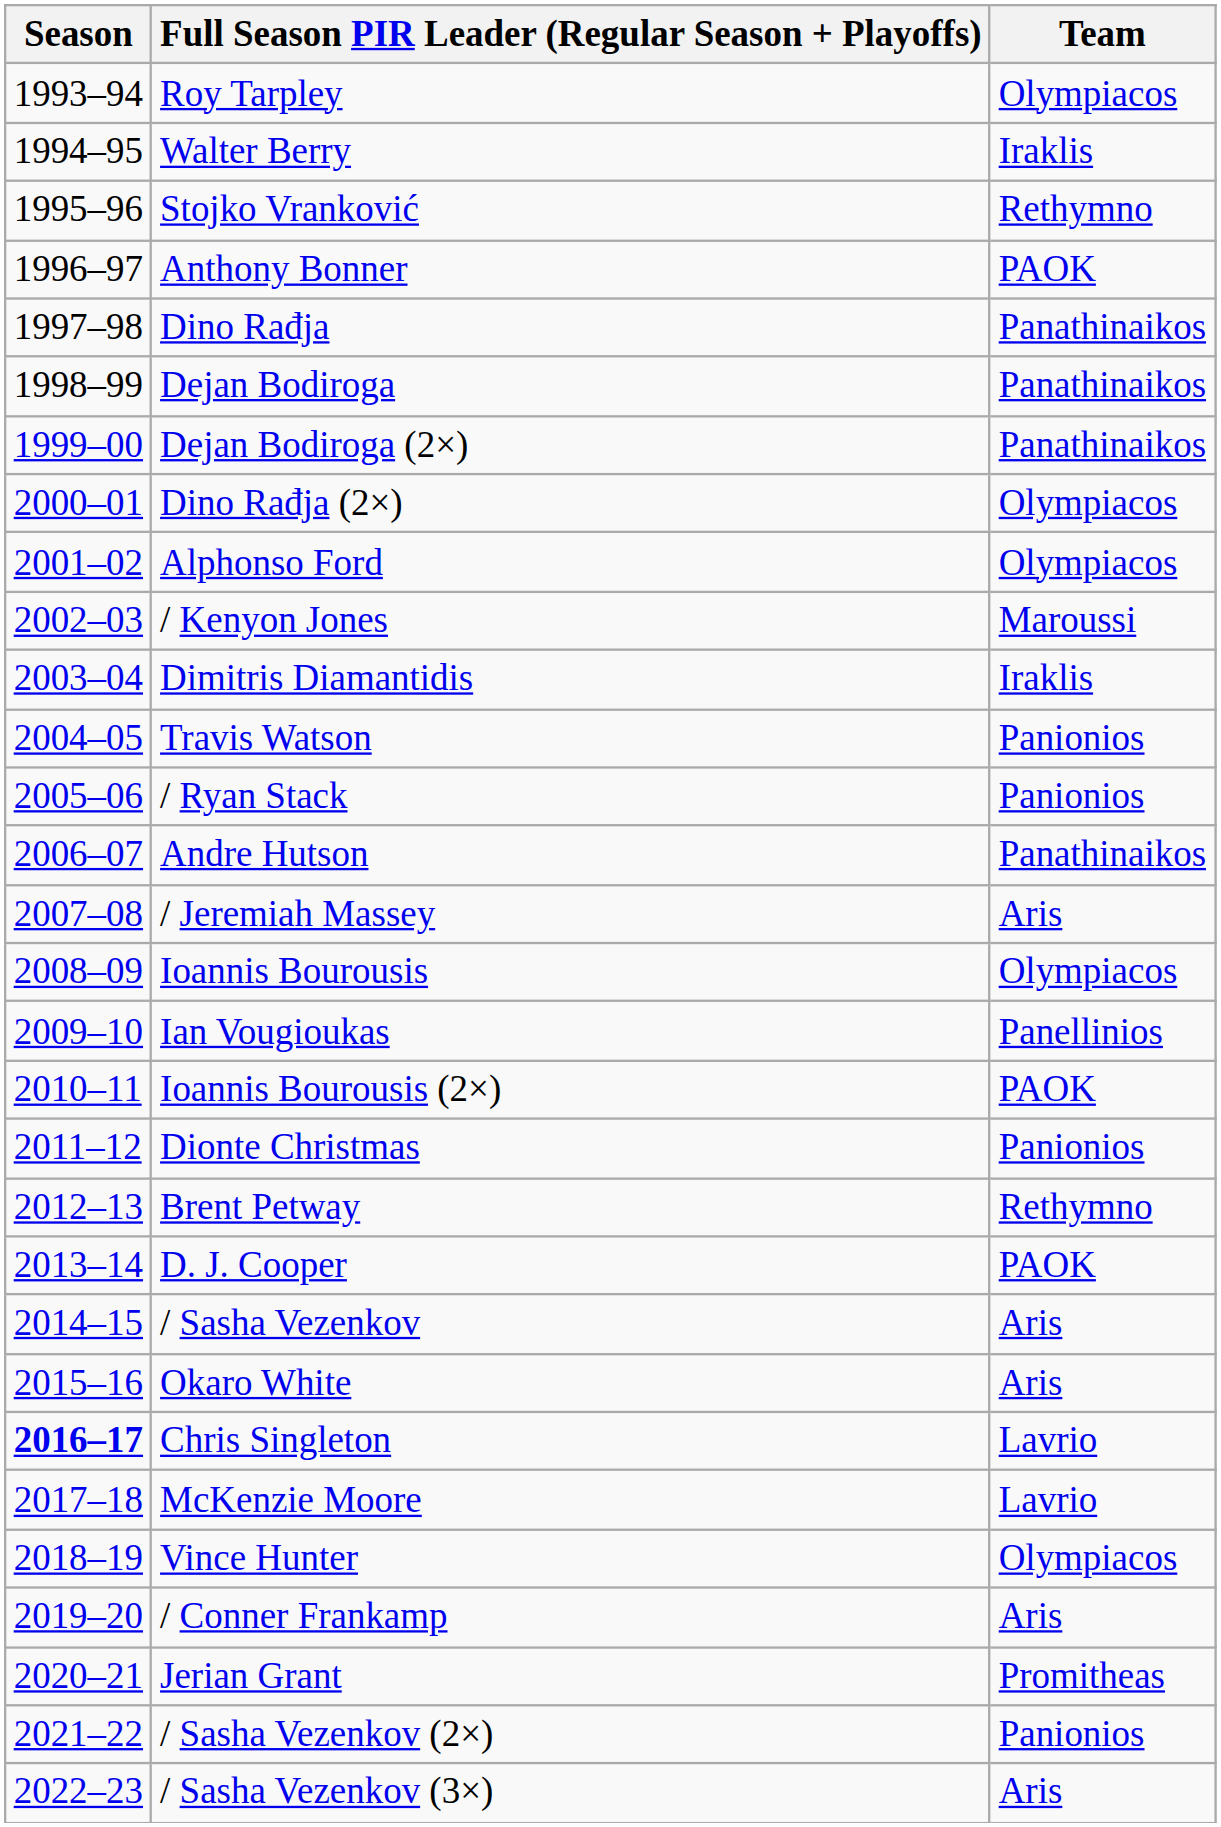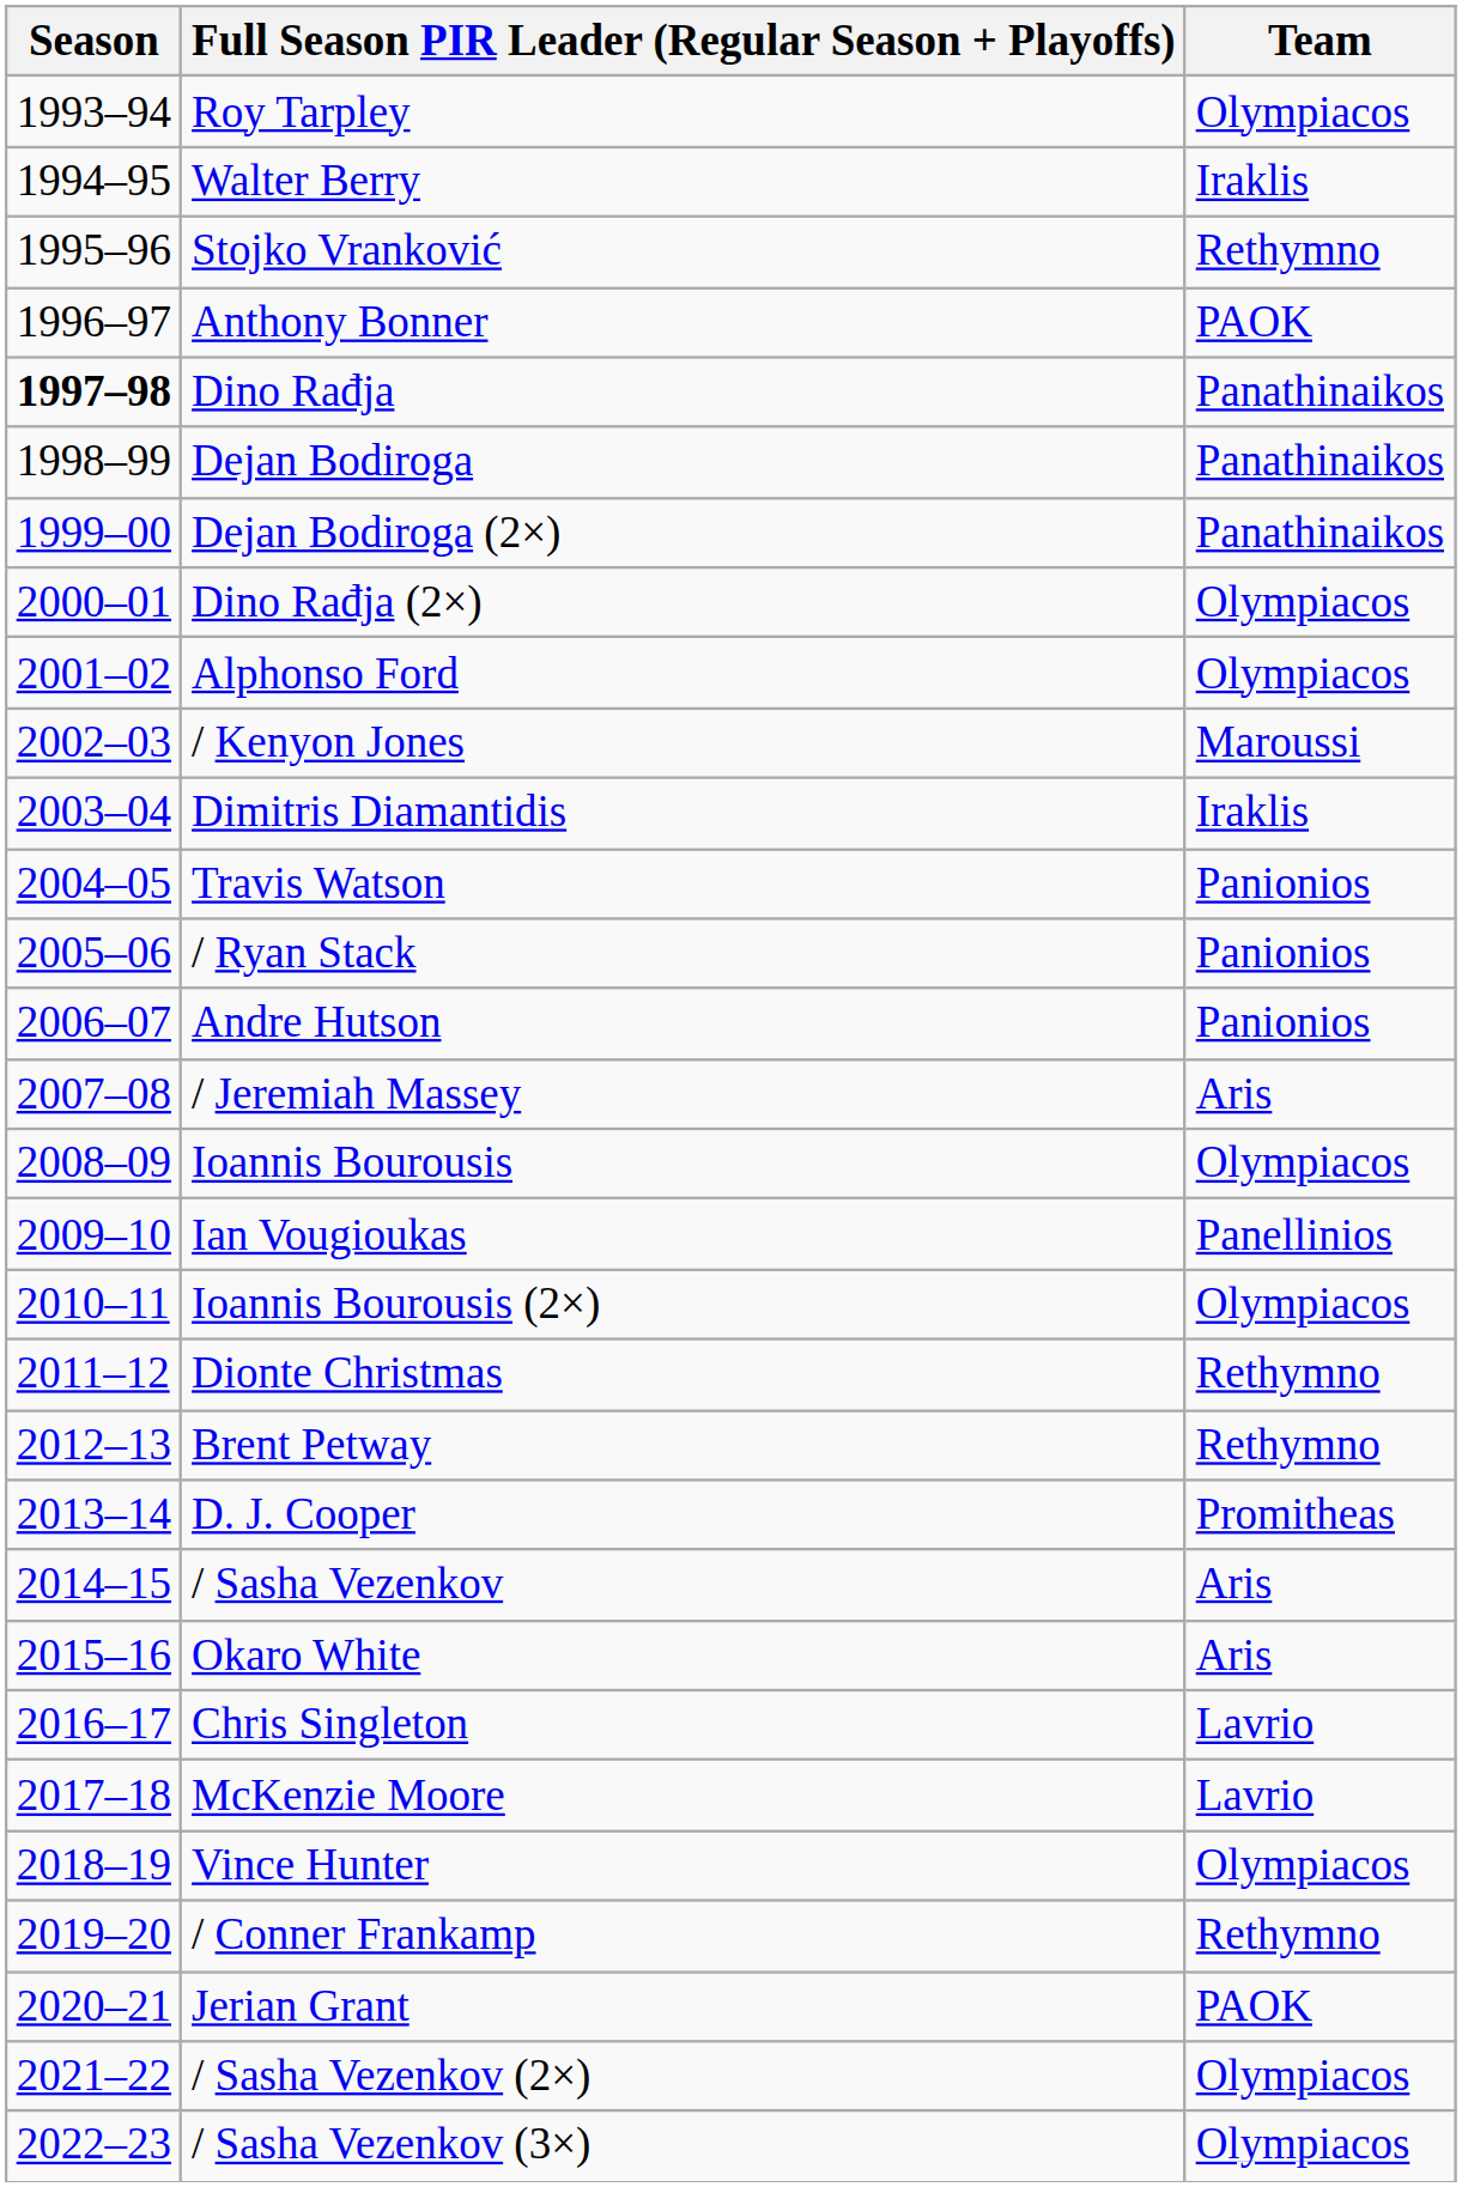Dino Rađja | Season: normal -> bold
Andre Hutson | Team: Panathinaikos -> Panionios
Ioannis Bourousis (2×) | Team: PAOK -> Olympiacos
Dionte Christmas | Team: Panionios -> Rethymno
D. J. Cooper | Team: PAOK -> Promitheas
Chris Singleton | Season: bold -> normal
/ Conner Frankamp | Team: Aris -> Rethymno
Jerian Grant | Team: Promitheas -> PAOK
/ Sasha Vezenkov (2×) | Team: Panionios -> Olympiacos
/ Sasha Vezenkov (3×) | Team: Aris -> Olympiacos
